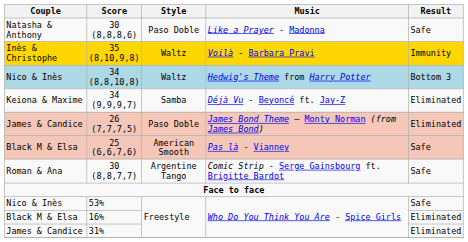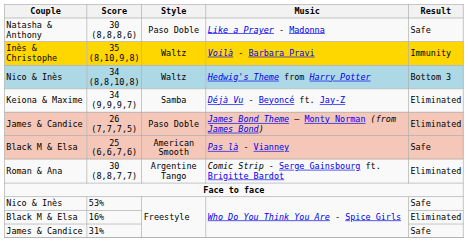30 (8,8,7,7) | Result: Safe -> Eliminated
31% | Result: Eliminated -> Safe
